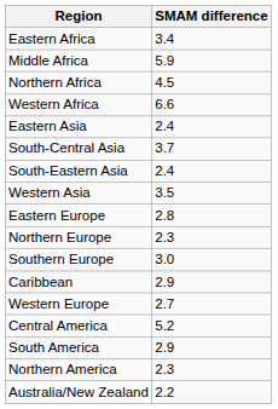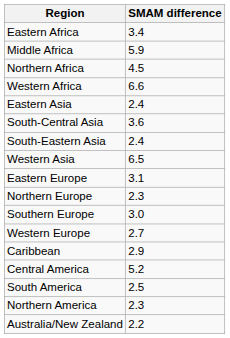South-Central Asia | SMAM difference: 3.7 -> 3.6
Western Asia | SMAM difference: 3.5 -> 6.5
Eastern Europe | SMAM difference: 2.8 -> 3.1
rows swapped: Western Europe <-> Caribbean
South America | SMAM difference: 2.9 -> 2.5
